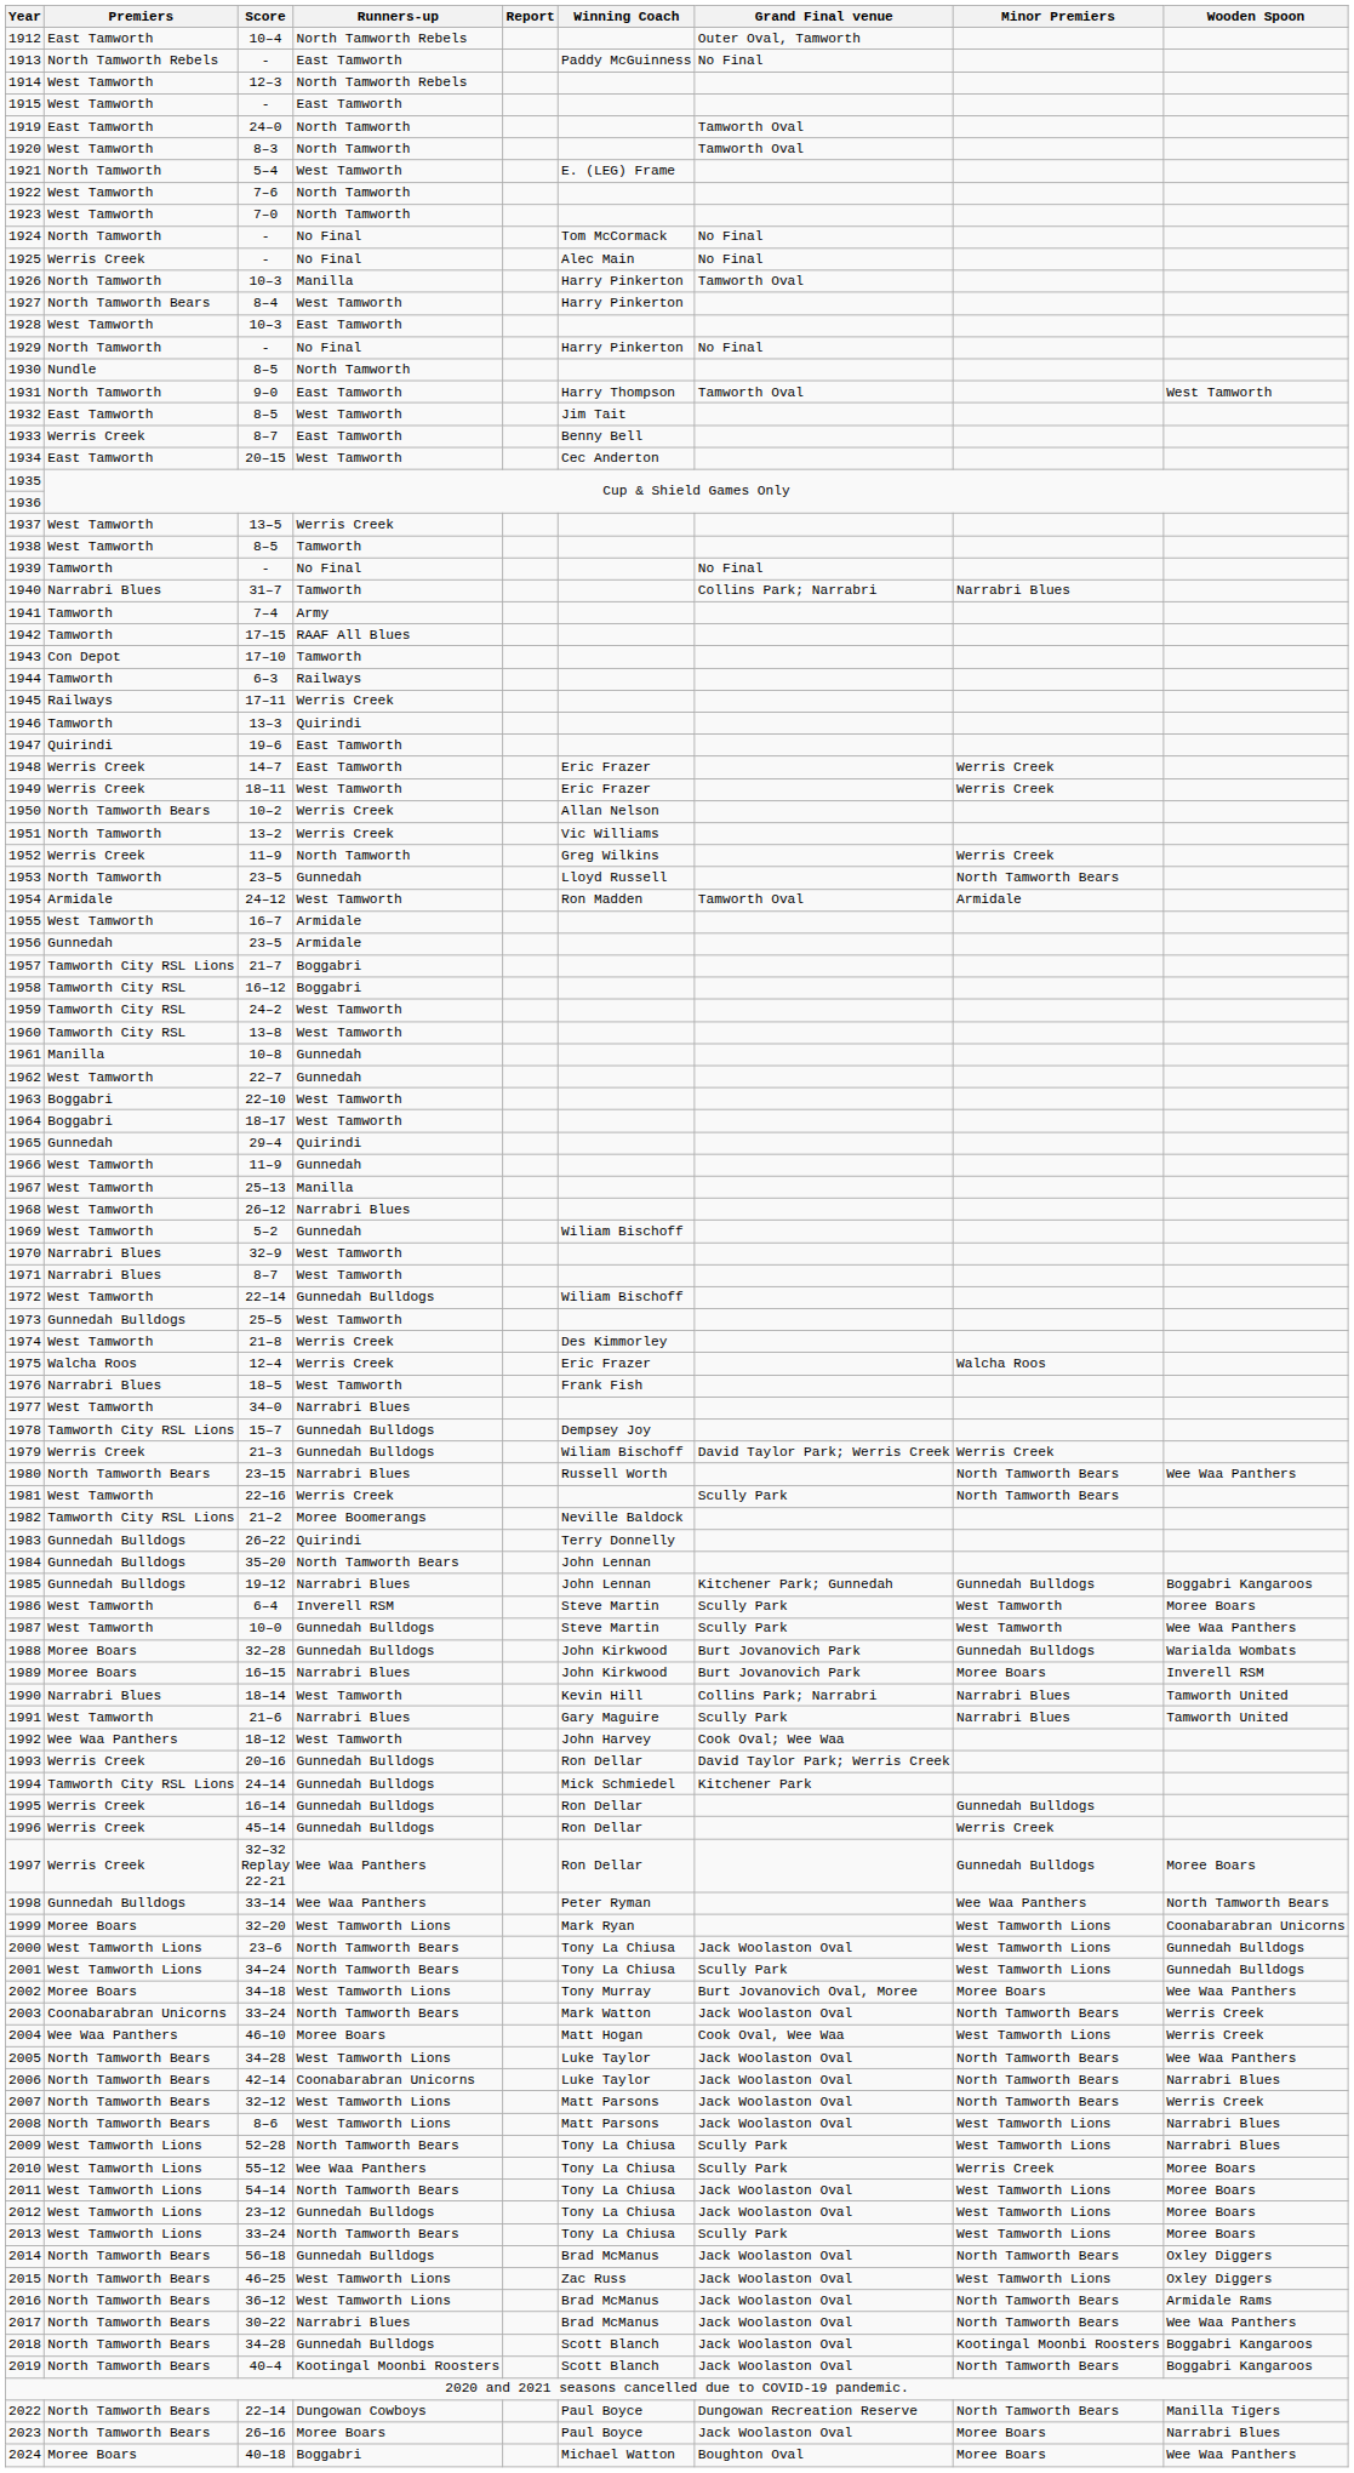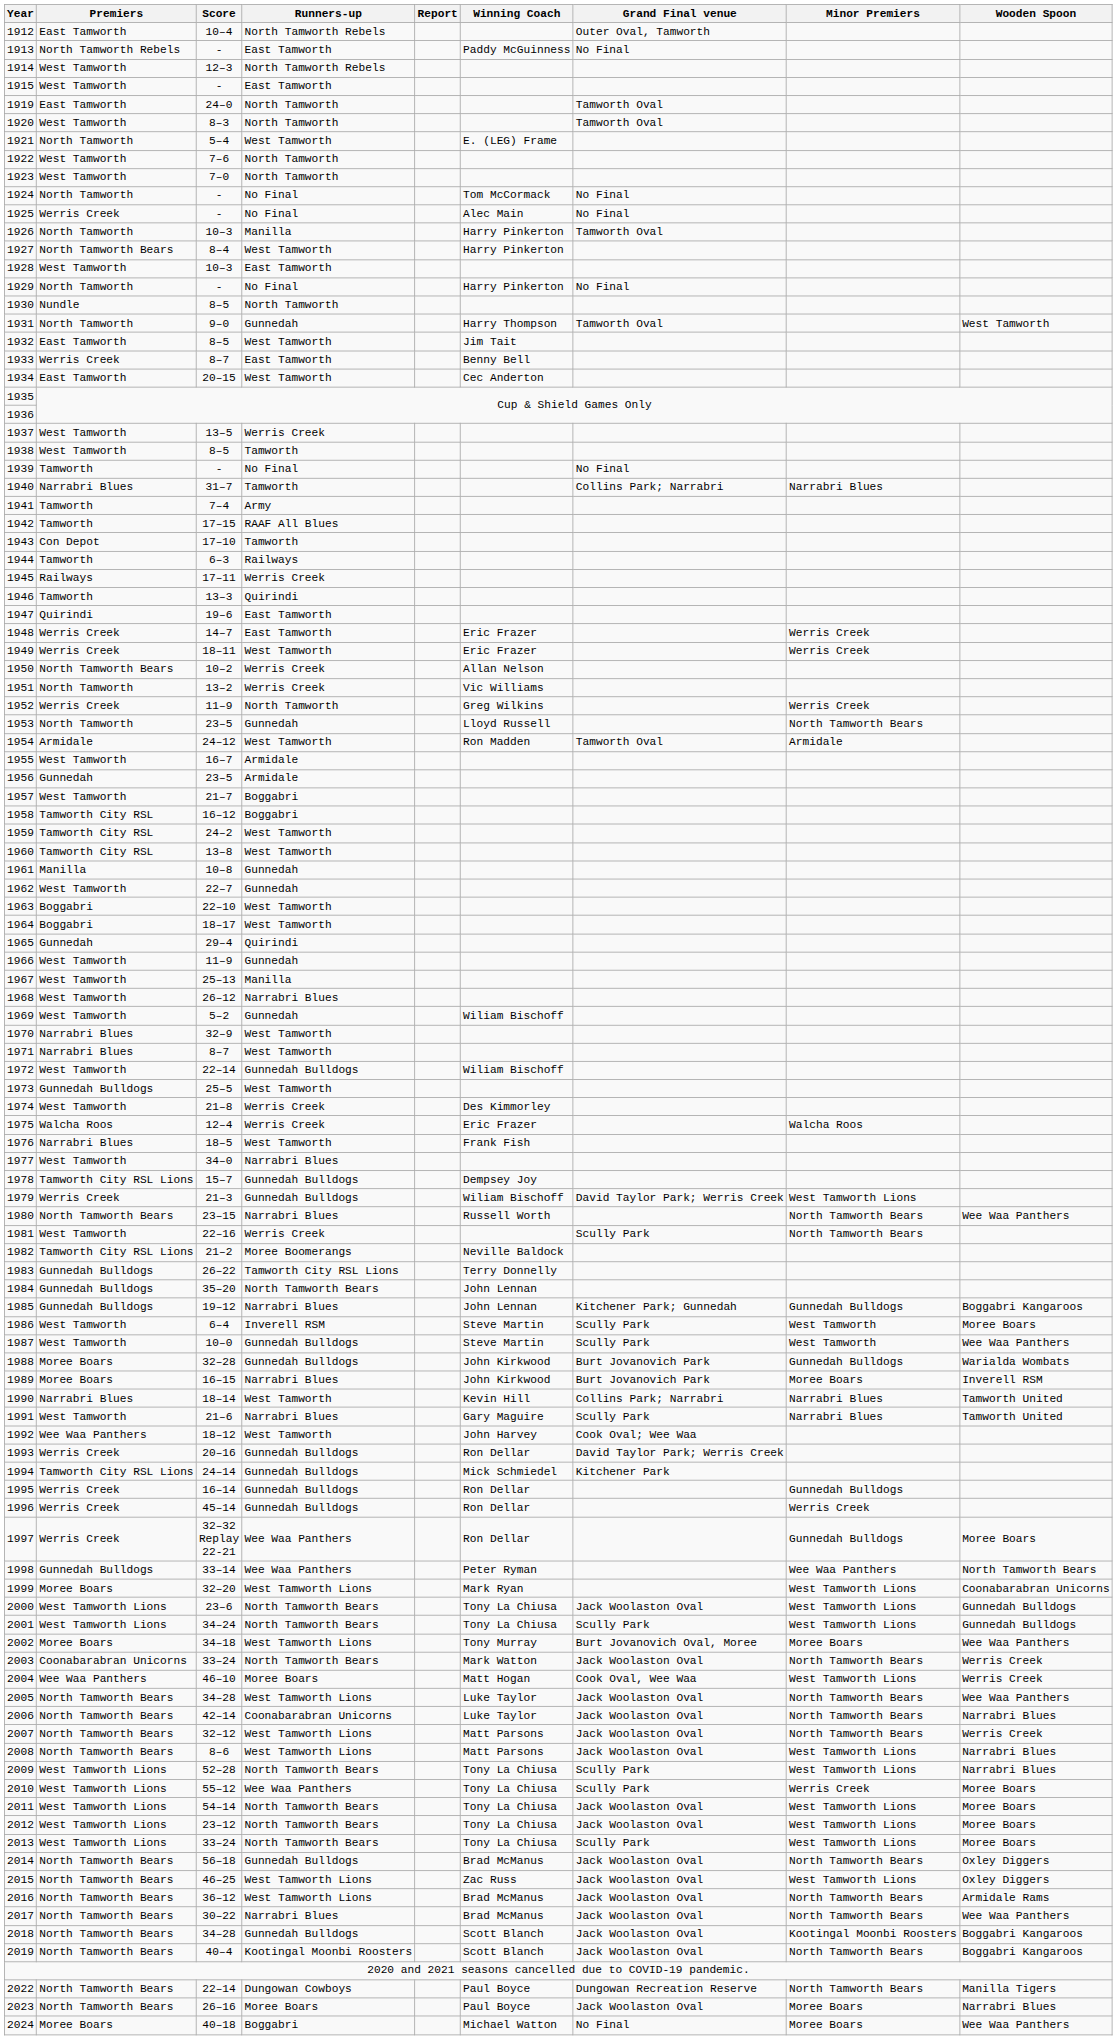1931 | Runners-up: East Tamworth -> Gunnedah
1957 | Premiers: Tamworth City RSL Lions -> West Tamworth
1979 | Minor Premiers: Werris Creek -> West Tamworth Lions
1983 | Runners-up: Quirindi -> Tamworth City RSL Lions
2012 | Runners-up: Gunnedah Bulldogs -> North Tamworth Bears
2024 | Grand Final venue: Boughton Oval -> No Final
